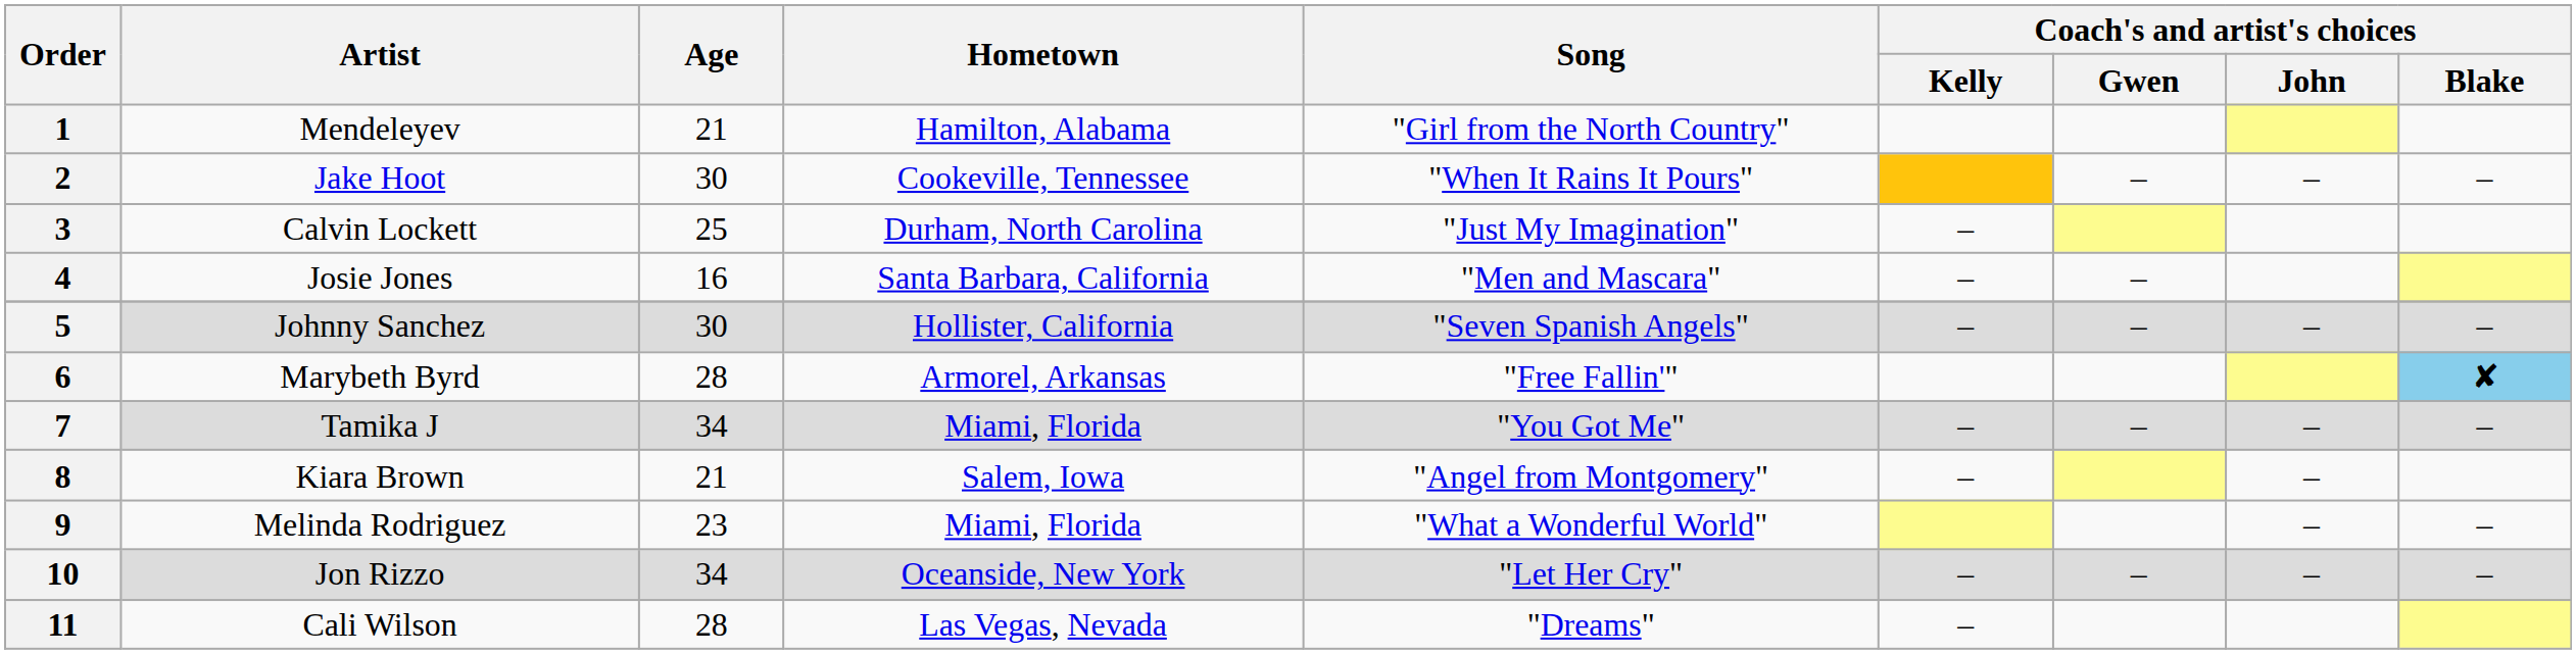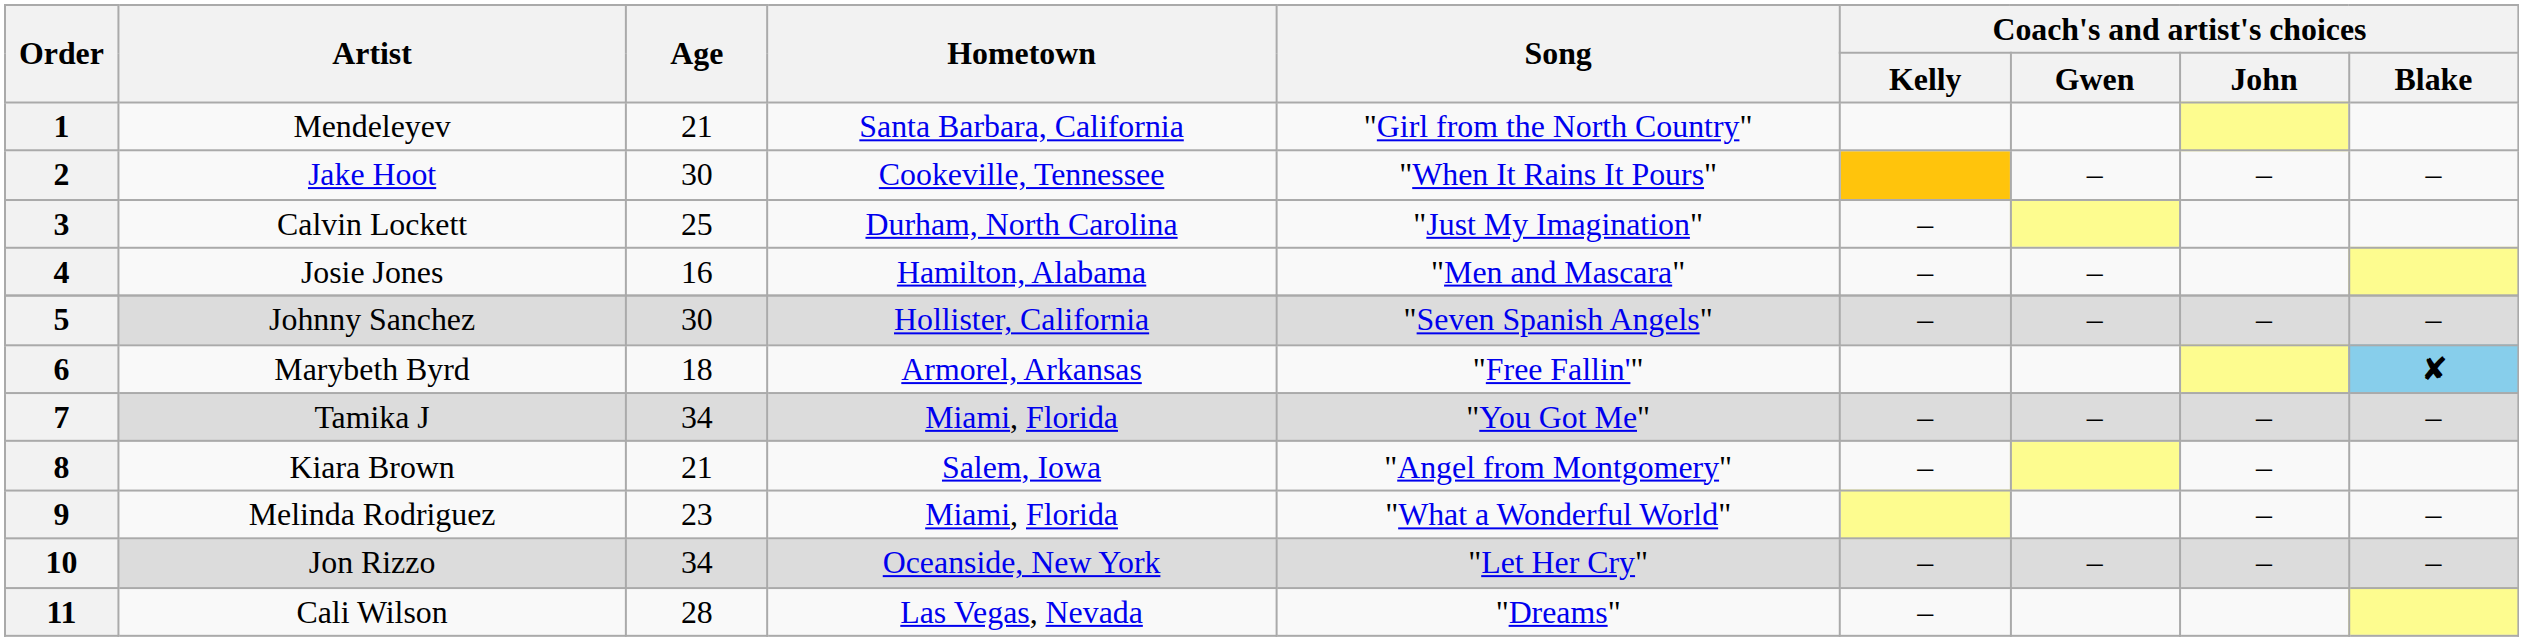1 | Hometown: Hamilton, Alabama -> Santa Barbara, California
4 | Hometown: Santa Barbara, California -> Hamilton, Alabama
6 | Age: 28 -> 18
